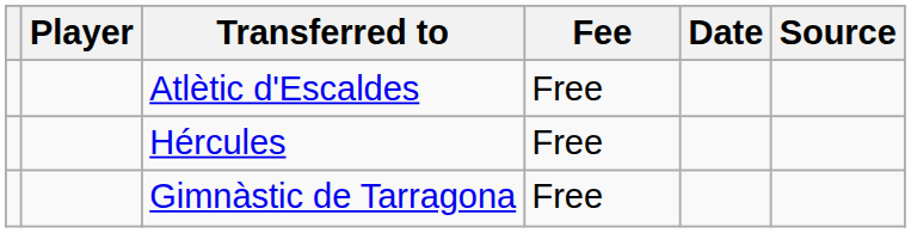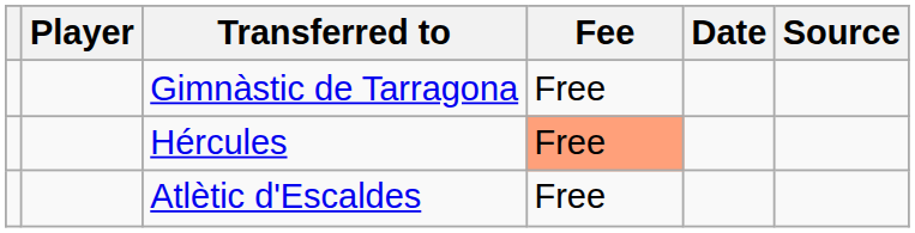rows swapped: Atlètic d'Escaldes <-> Gimnàstic de Tarragona
Hércules | Fee: no background -> lightsalmon background
